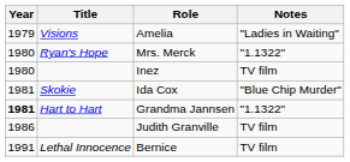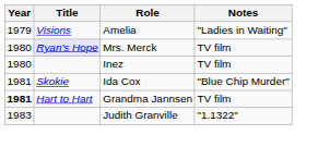Mrs. Merck | Title: no background -> lavender background
Mrs. Merck | Notes: "1.1322" -> TV film
Grandma Jannsen | Notes: "1.1322" -> TV film
Judith Granville | Year: 1986 -> 1983
Judith Granville | Notes: TV film -> "1.1322"
- row: 1991 | Lethal Innocence | Bernice | TV film
